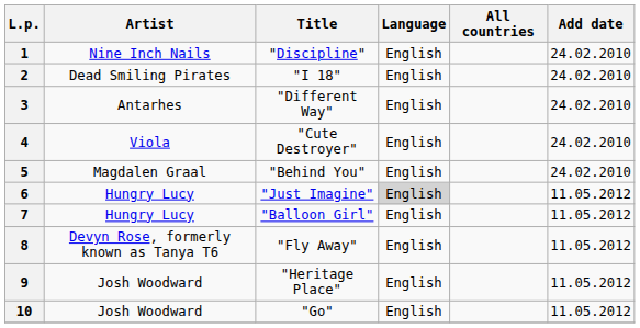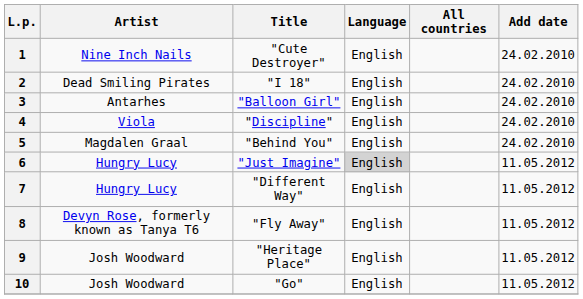1 | Title: "Discipline" -> "Cute Destroyer"
3 | Title: "Different Way" -> "Balloon Girl"
4 | Title: "Cute Destroyer" -> "Discipline"
7 | Title: "Balloon Girl" -> "Different Way"
